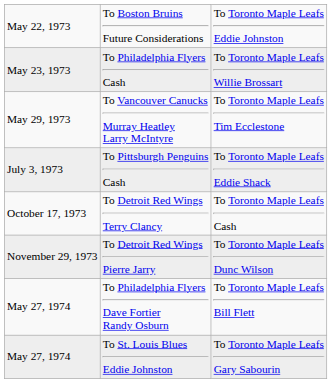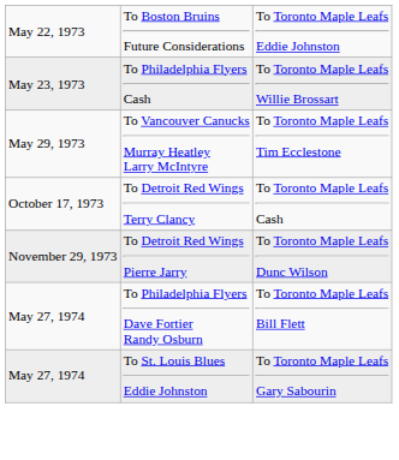- row: July 3, 1973 | To Pittsburgh Penguins Cash | To Toronto Maple Leafs Eddie Shack
